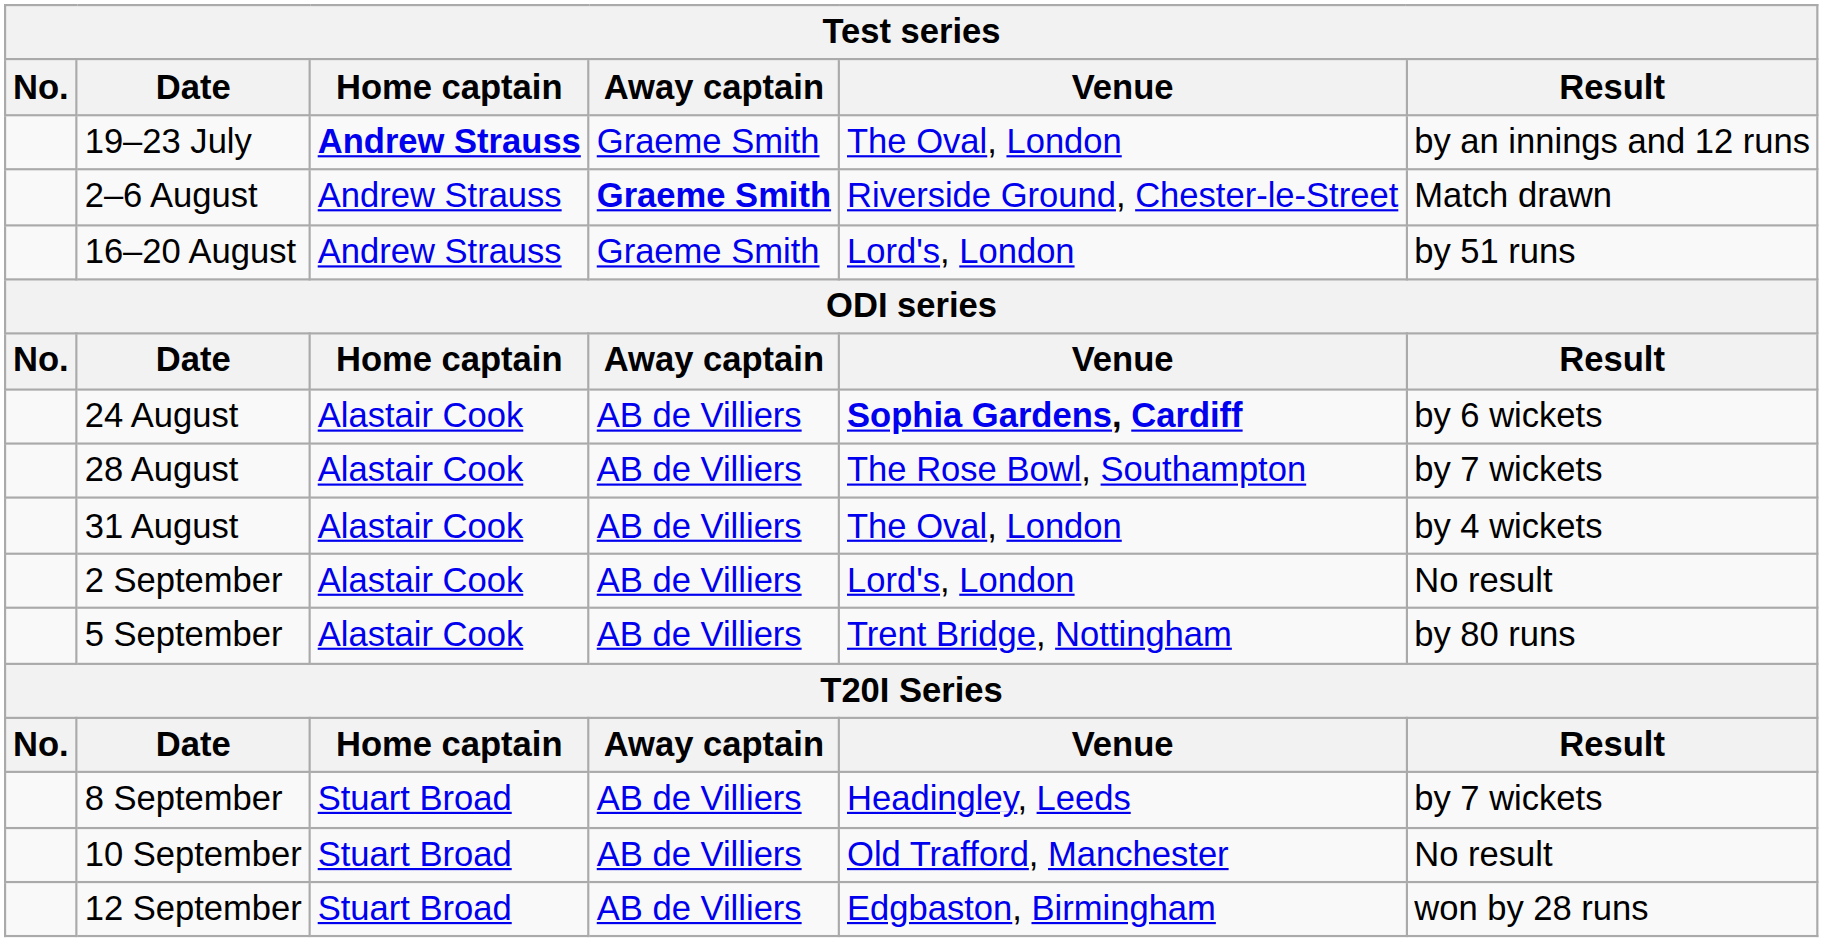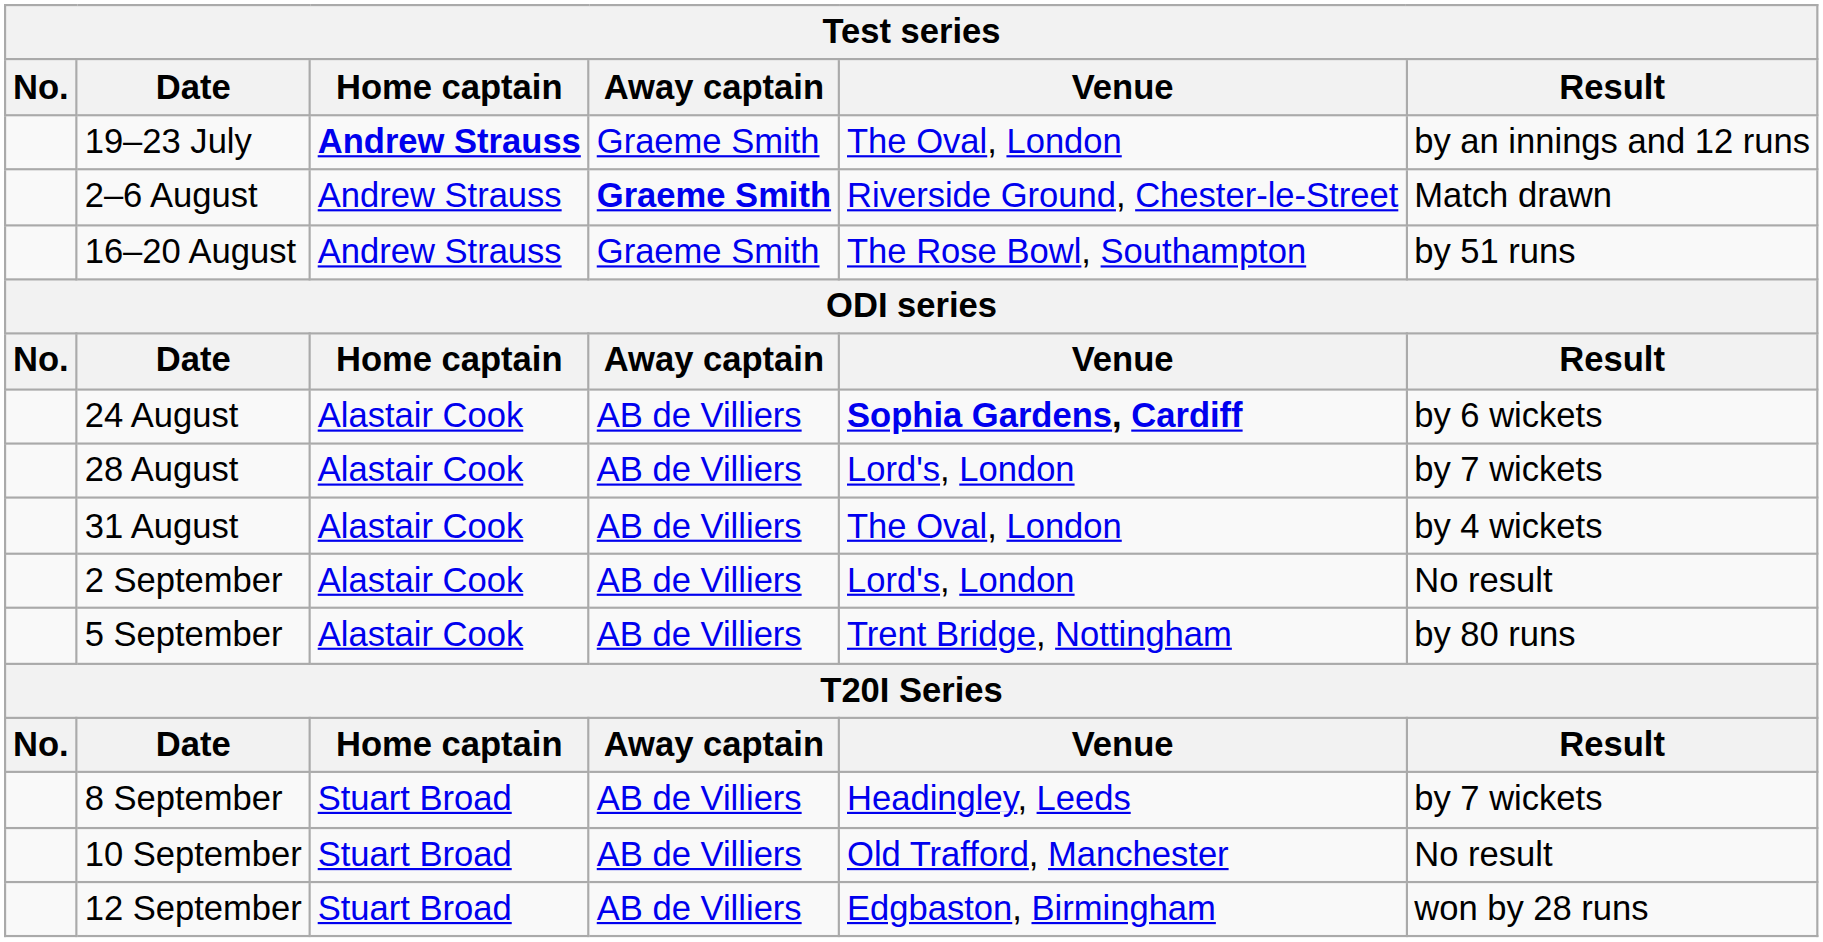16–20 August | Venue: Lord's, London -> The Rose Bowl, Southampton
28 August | Venue: The Rose Bowl, Southampton -> Lord's, London
